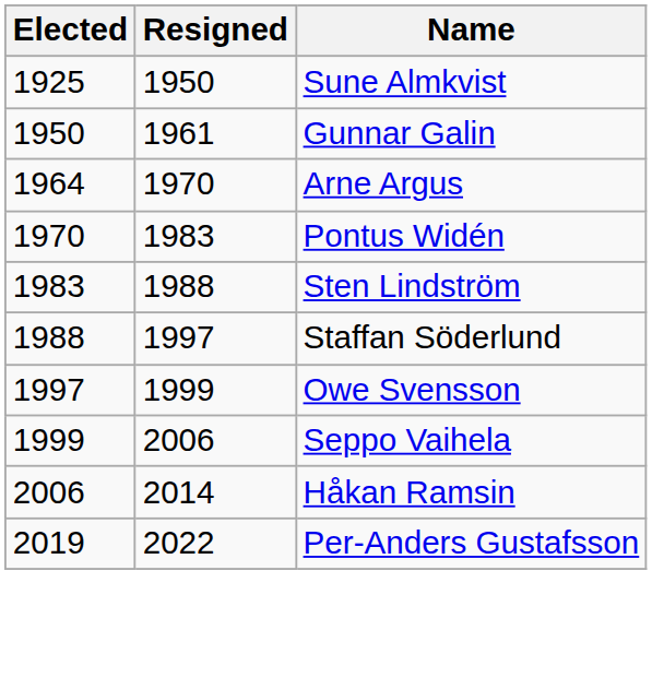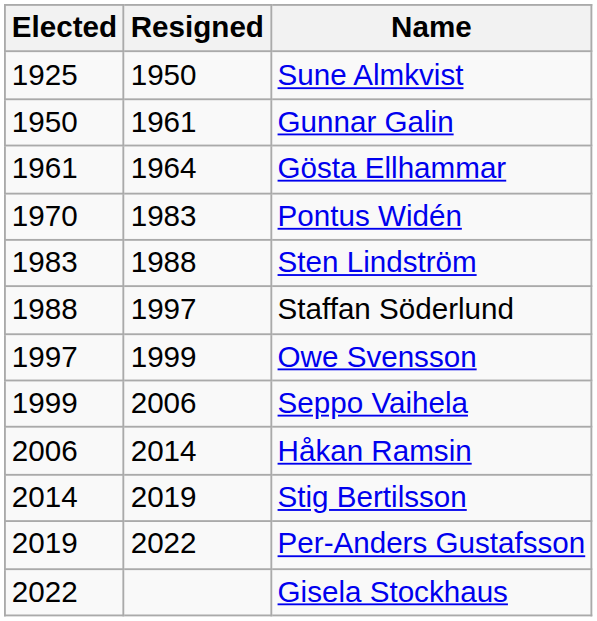+ row: 1961 | 1964 | Gösta Ellhammar
- row: 1964 | 1970 | Arne Argus
+ row: 2014 | 2019 | Stig Bertilsson
+ row: 2022 | Gisela Stockhaus
